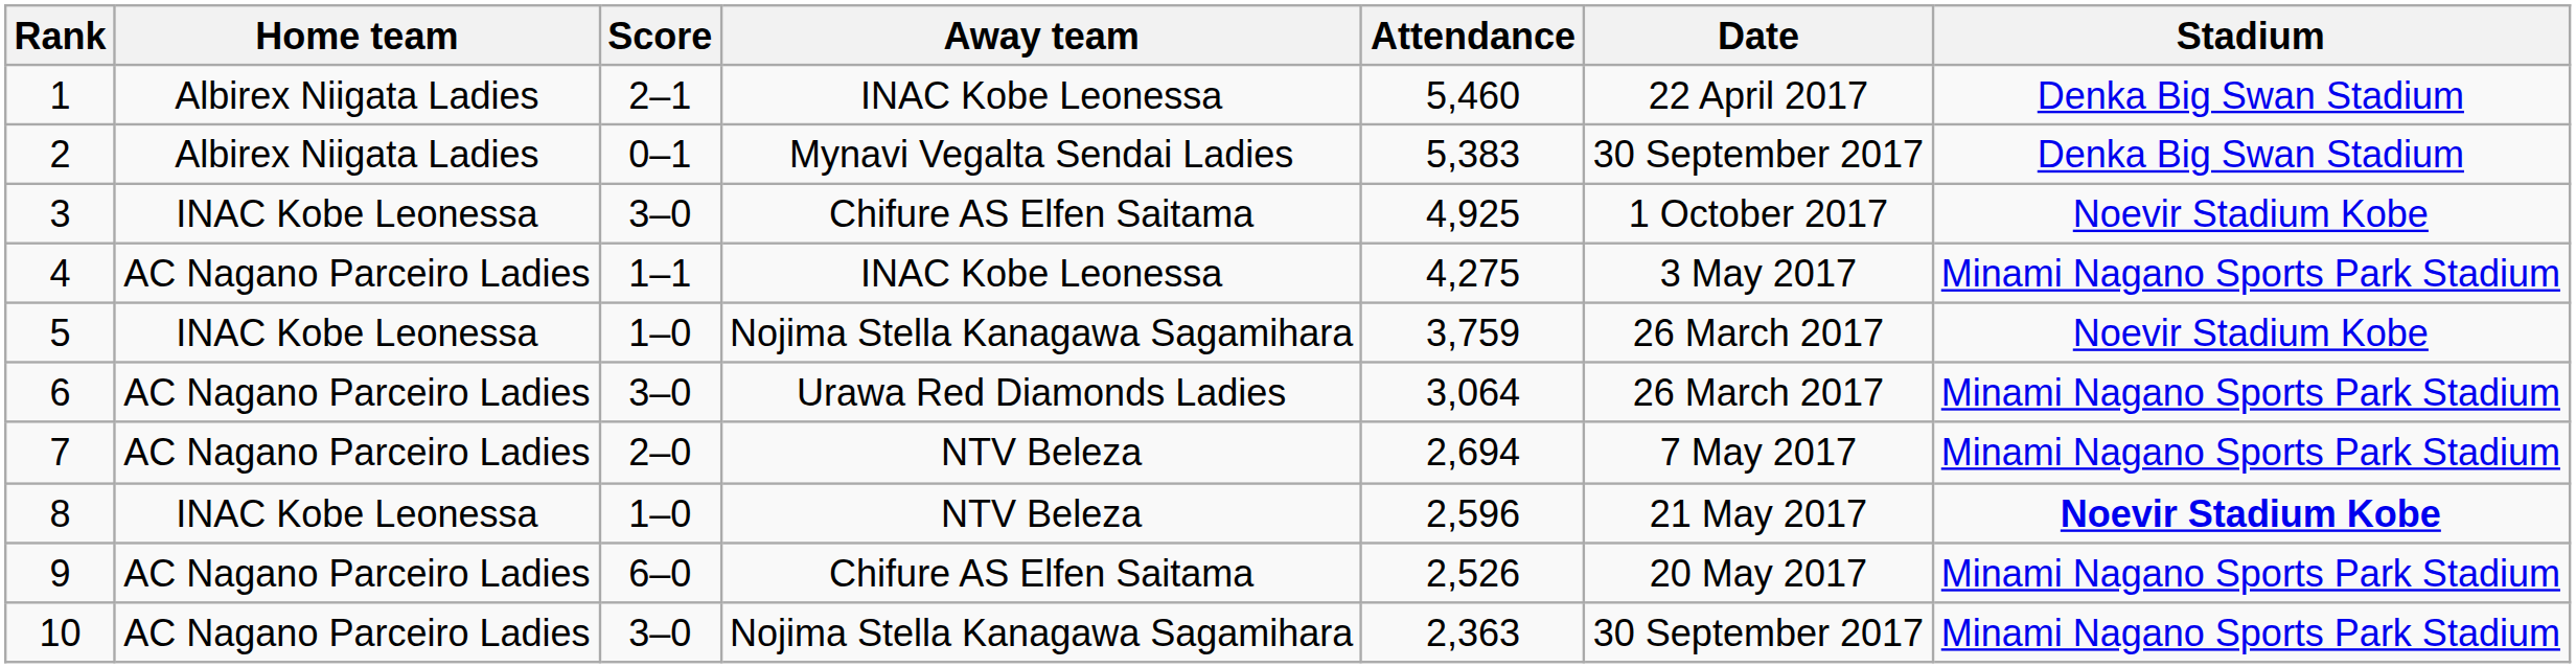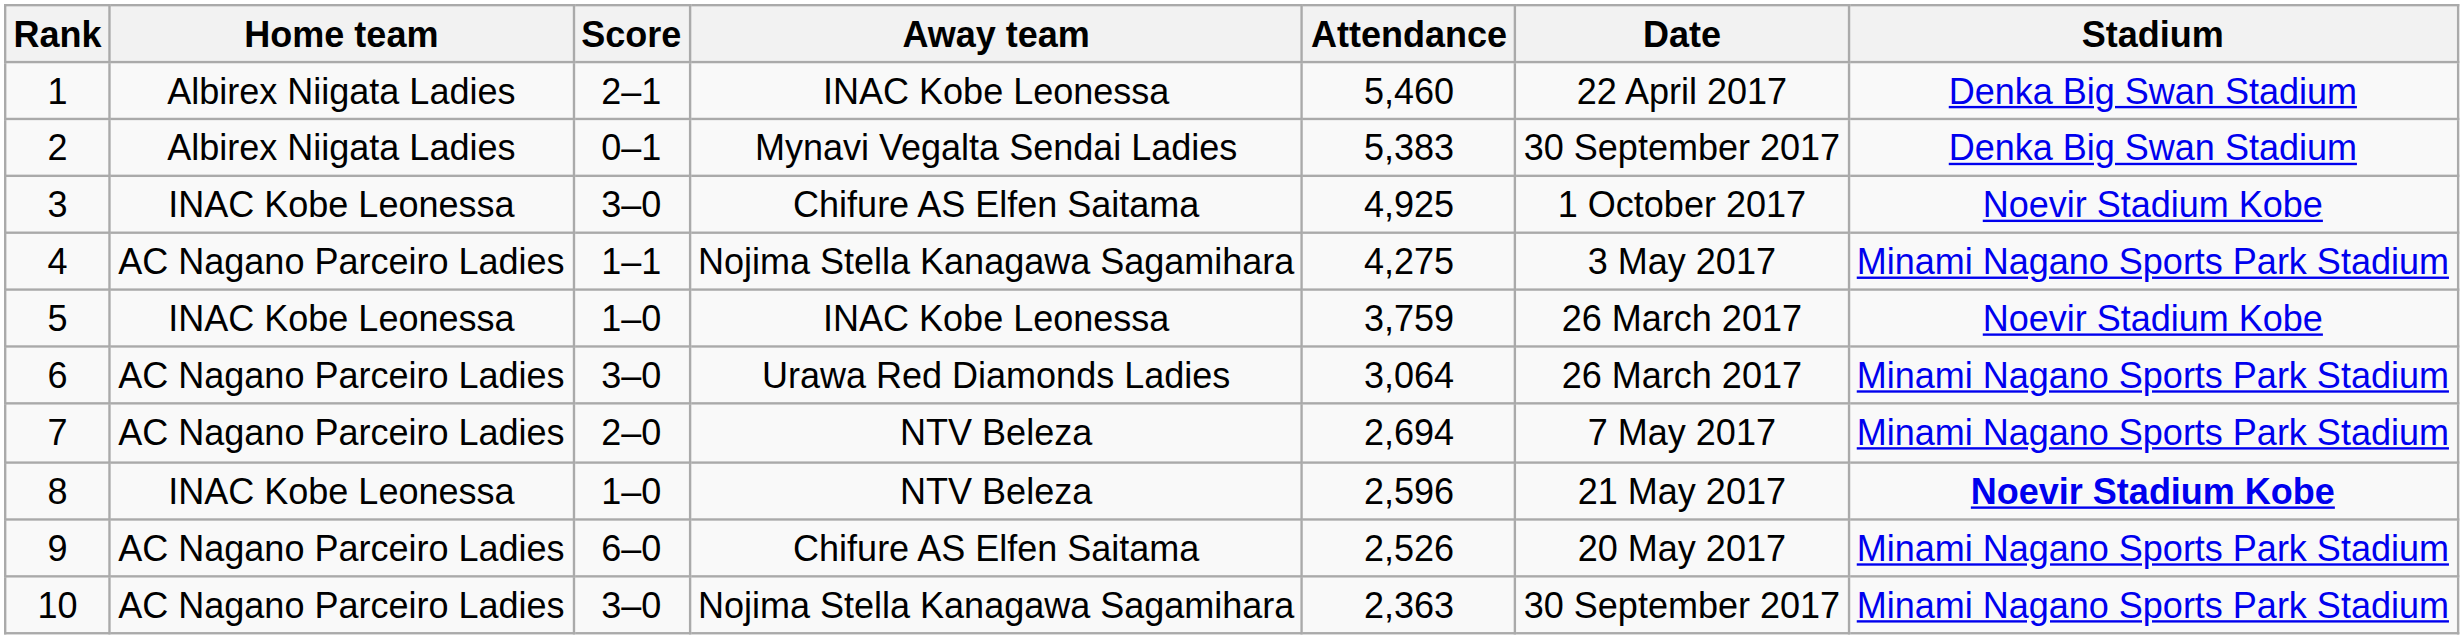4 | Away team: INAC Kobe Leonessa -> Nojima Stella Kanagawa Sagamihara
5 | Away team: Nojima Stella Kanagawa Sagamihara -> INAC Kobe Leonessa
